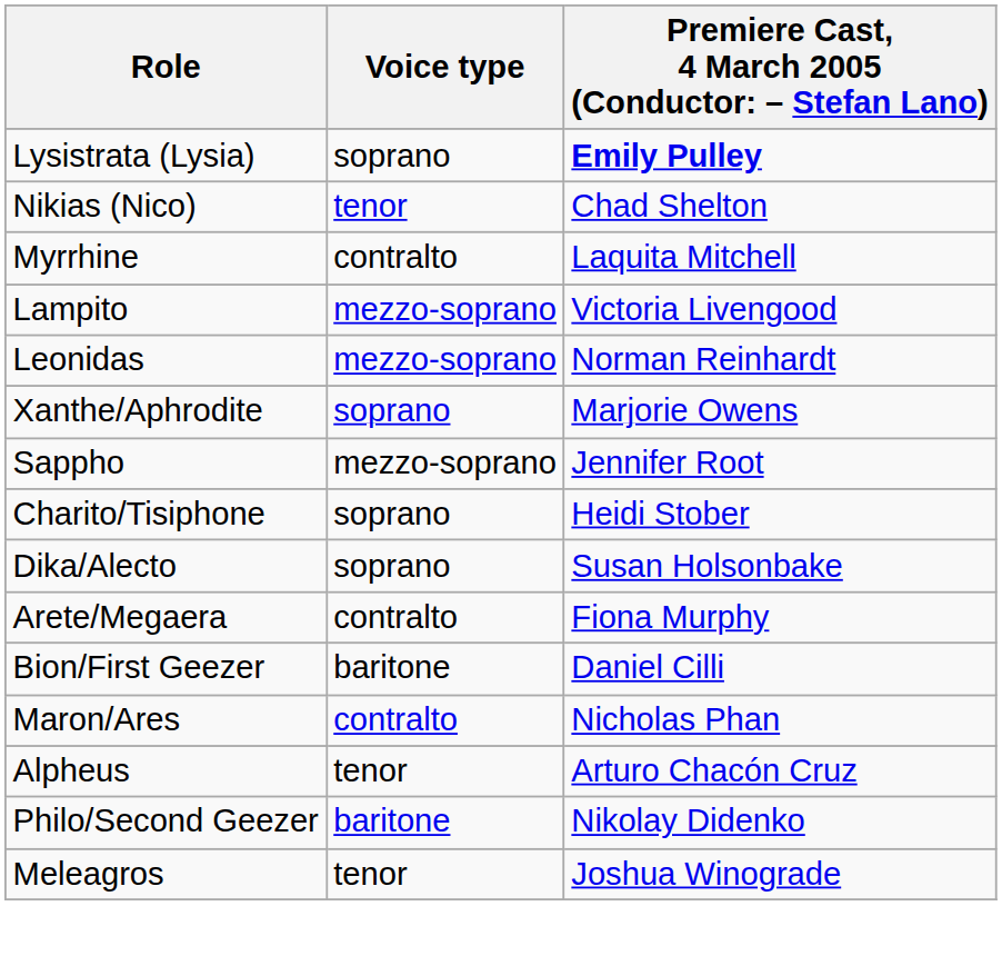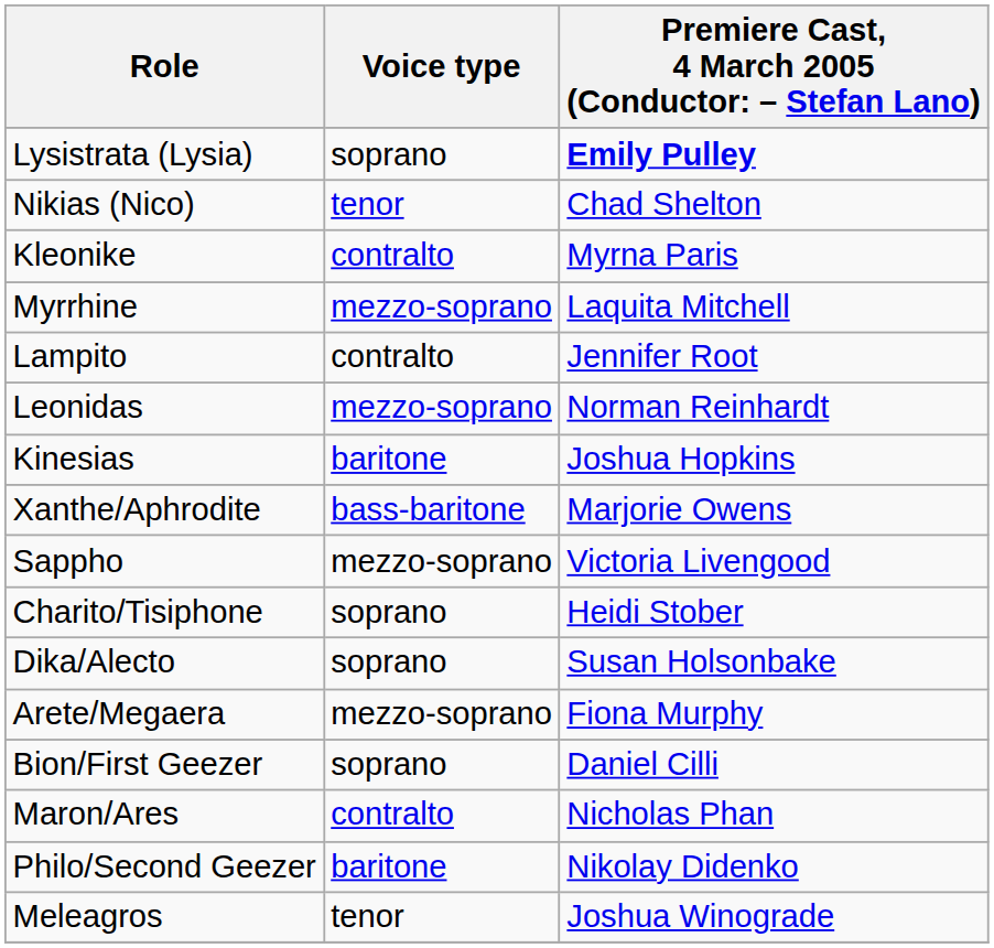+ row: Kleonike | contralto | Myrna Paris
Myrrhine | Voice type: contralto -> mezzo-soprano
Lampito | Voice type: mezzo-soprano -> contralto
Lampito | column 3: Victoria Livengood -> Jennifer Root
+ row: Kinesias | baritone | Joshua Hopkins
Xanthe/Aphrodite | Voice type: soprano -> bass-baritone
Sappho | column 3: Jennifer Root -> Victoria Livengood
Arete/Megaera | Voice type: contralto -> mezzo-soprano
Bion/First Geezer | Voice type: baritone -> soprano
- row: Alpheus | tenor | Arturo Chacón Cruz
